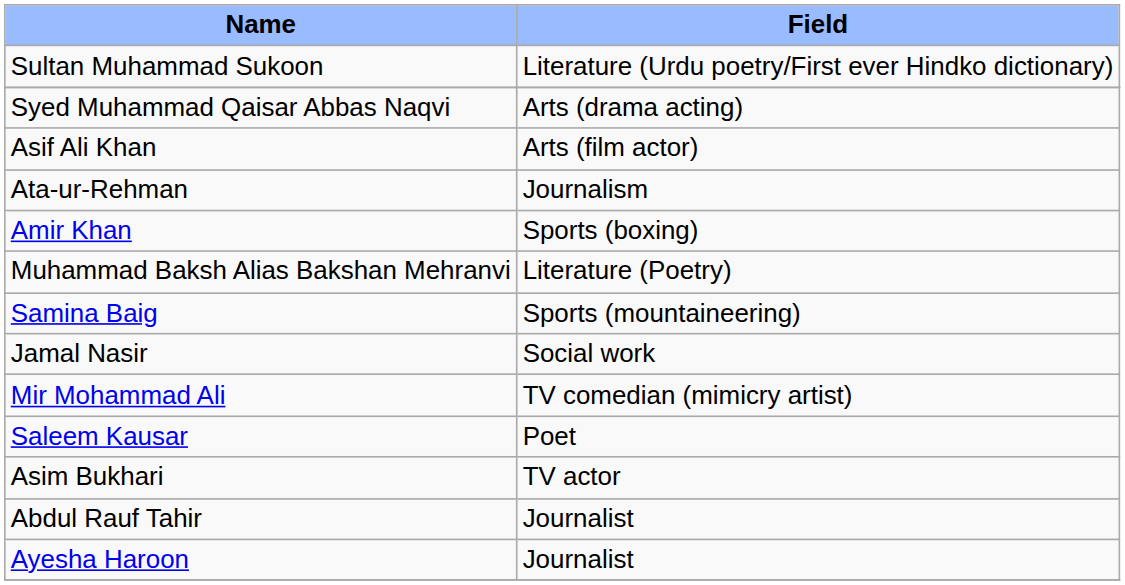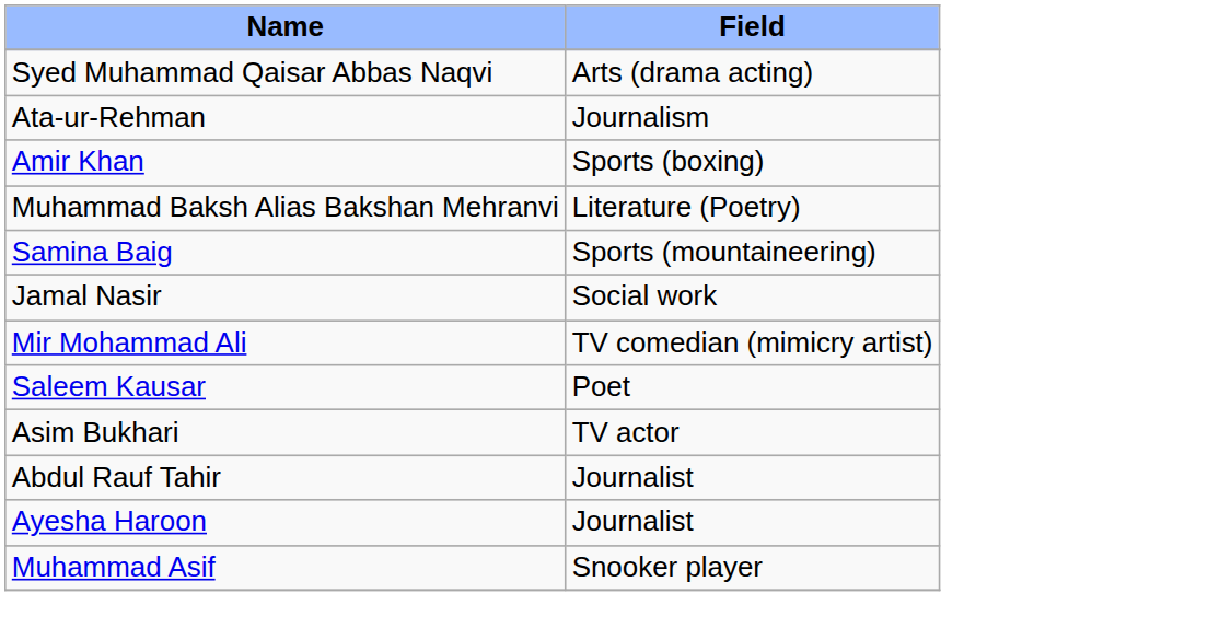- row: Sultan Muhammad Sukoon | Literature (Urdu poetry/First ever Hindko dictionary)
- row: Asif Ali Khan | Arts (film actor)
+ row: Muhammad Asif | Snooker player
